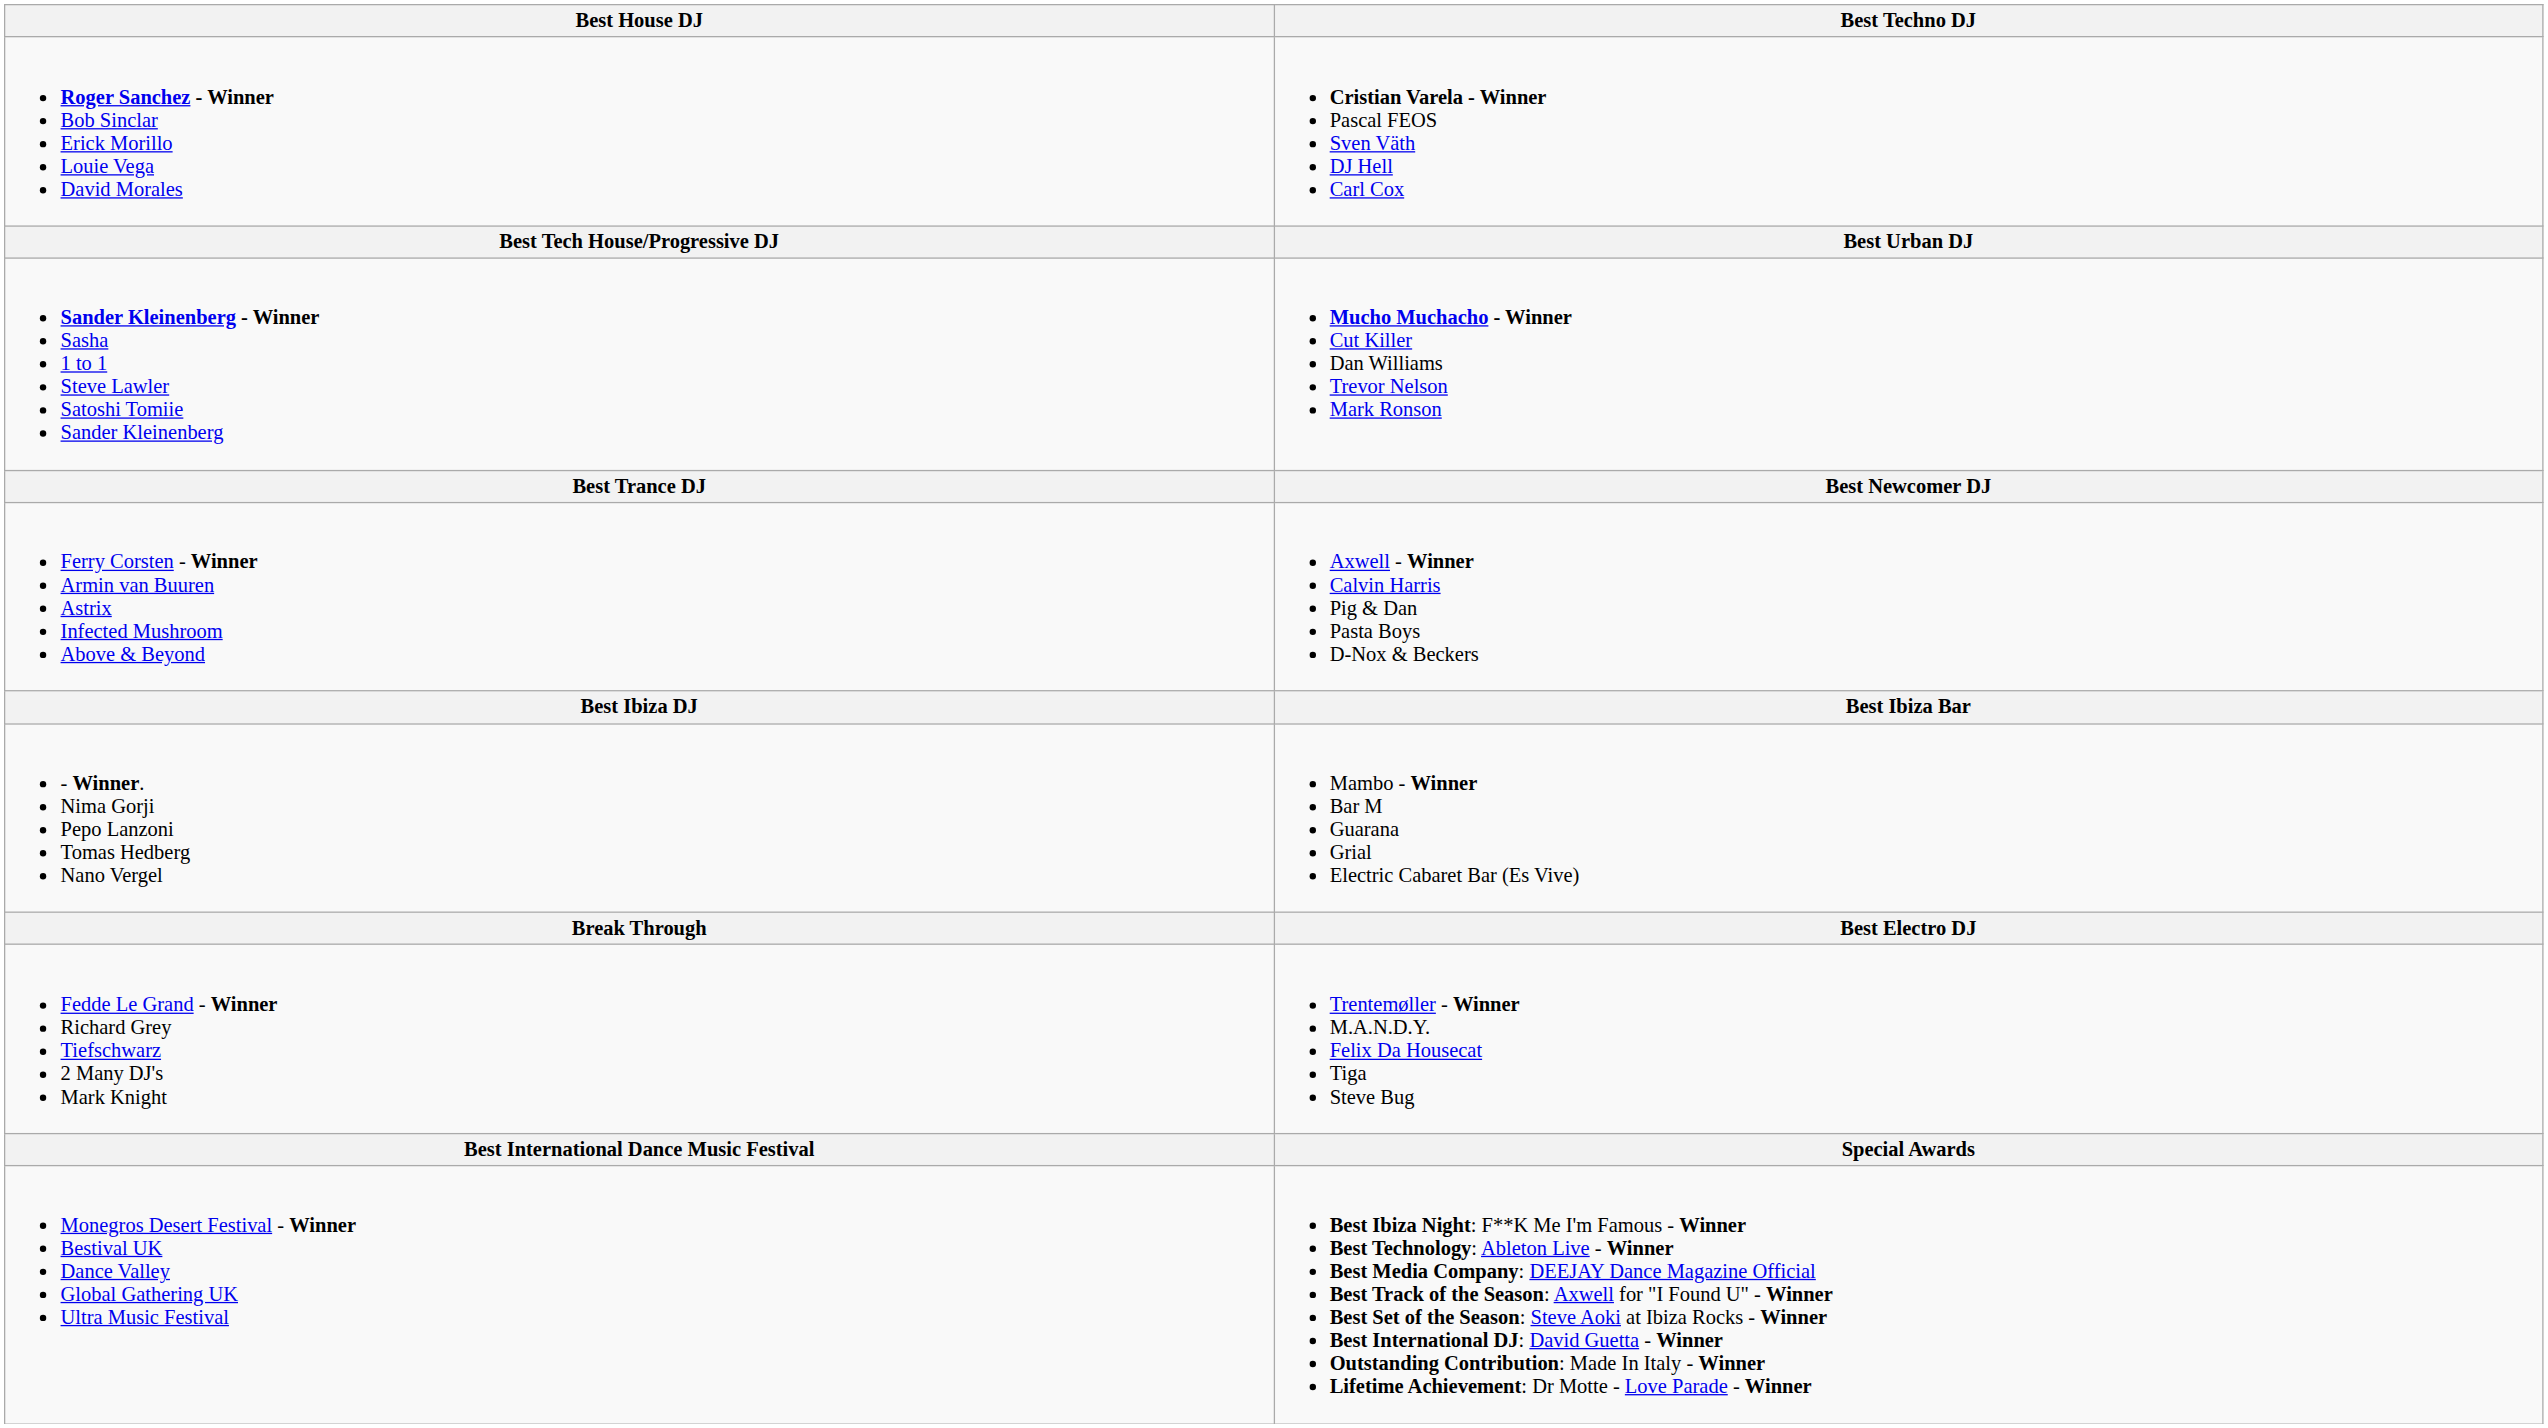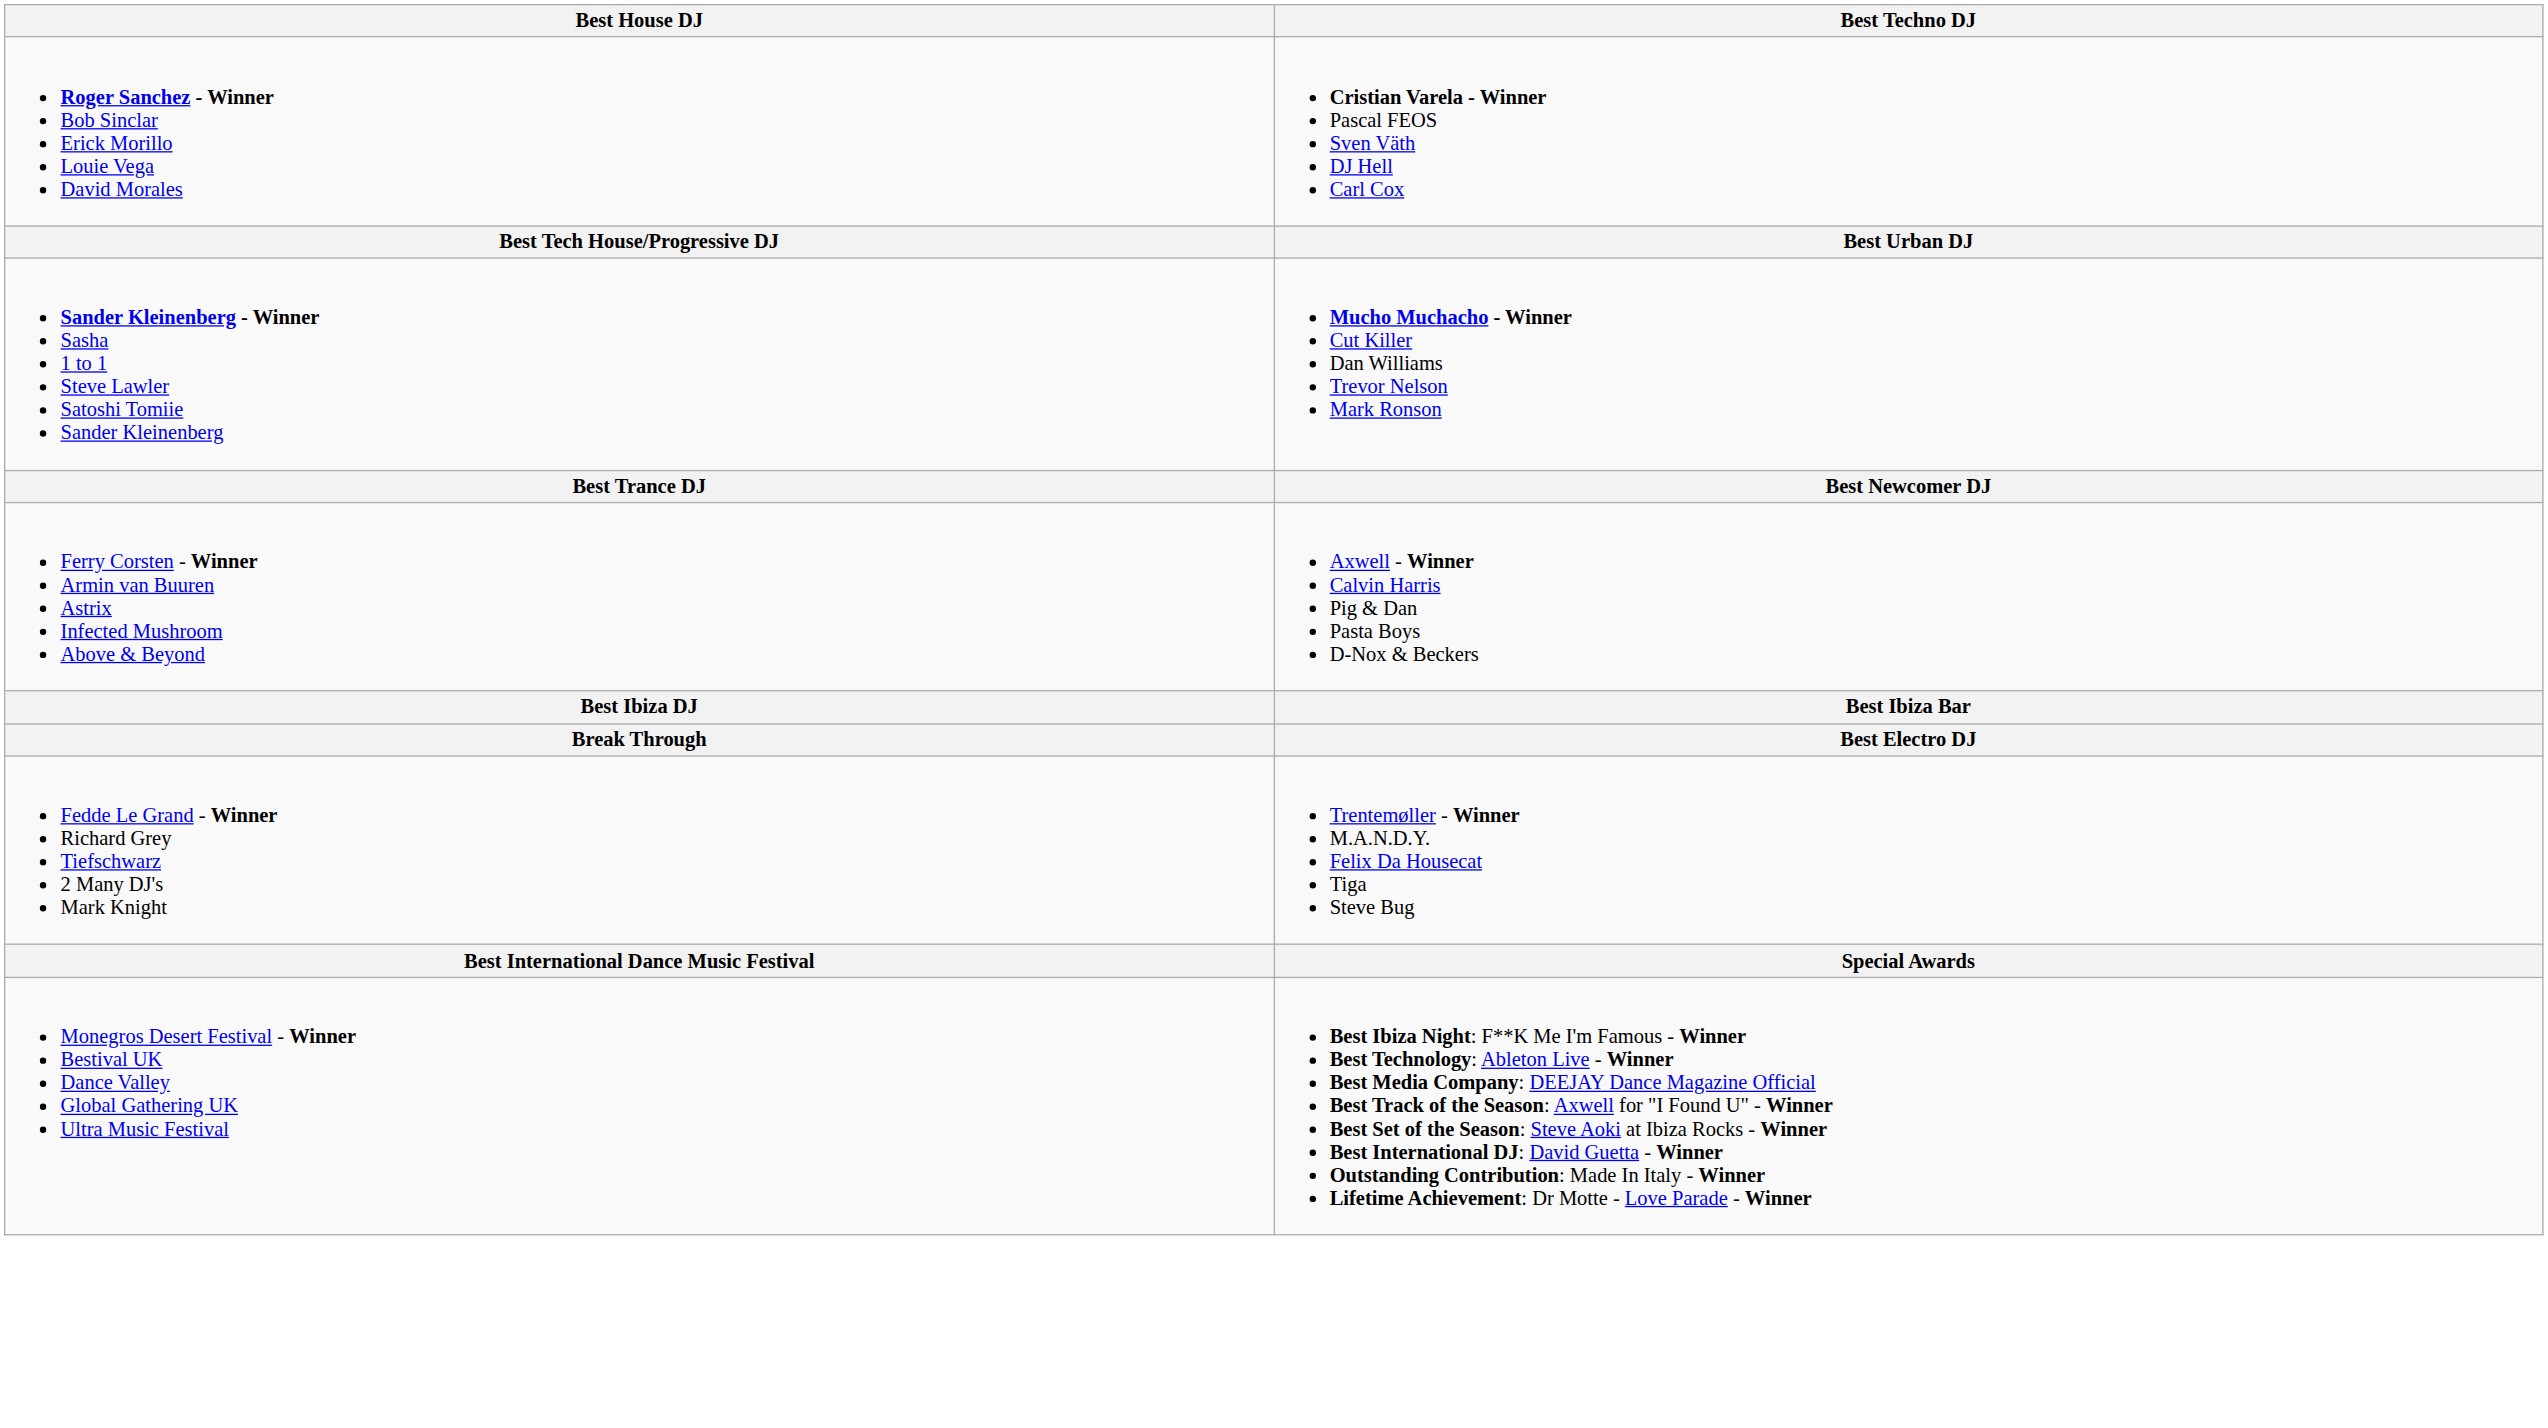- row: - Winner. Nima Gorji Pepo Lanzoni Tomas Hedberg Nano Vergel | Mambo - Winner Bar M Guarana Grial Electric Cabaret Bar (Es Vive)
